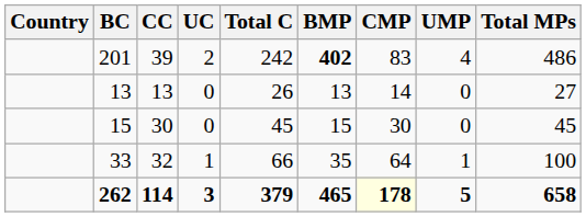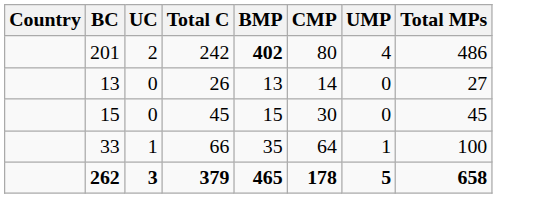- column: CC | 39 | 13 | 30 | 32 | 114
201 | CMP: 83 -> 80
262 | CMP: lightyellow background -> no background
